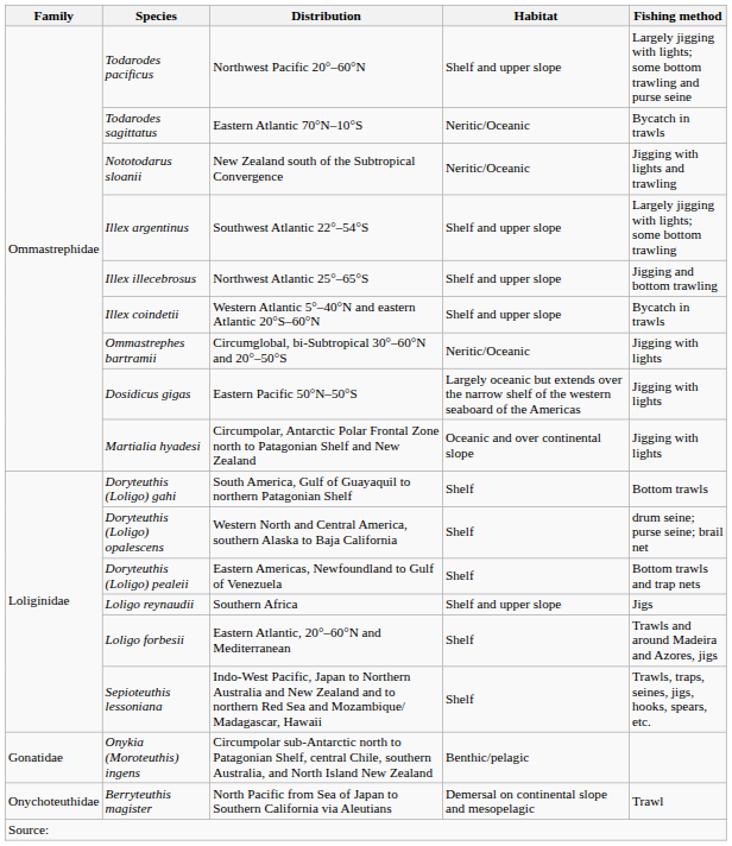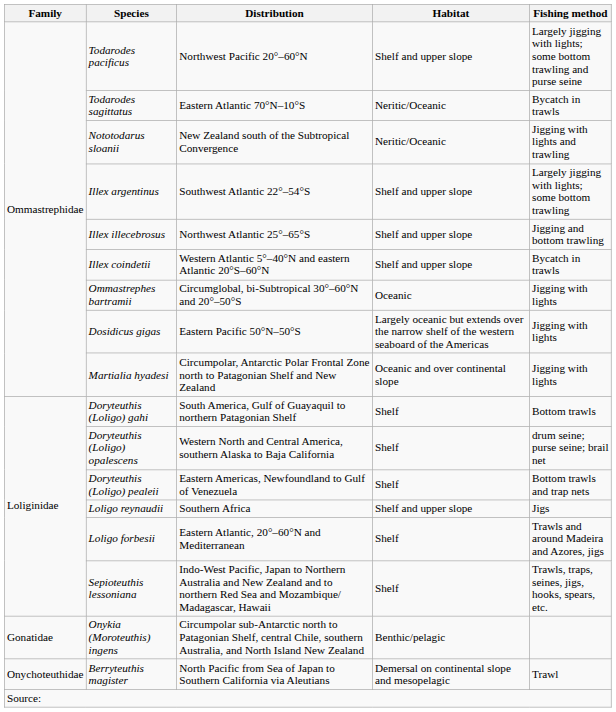Ommastrephes bartramii | Habitat: Neritic/Oceanic -> Oceanic
